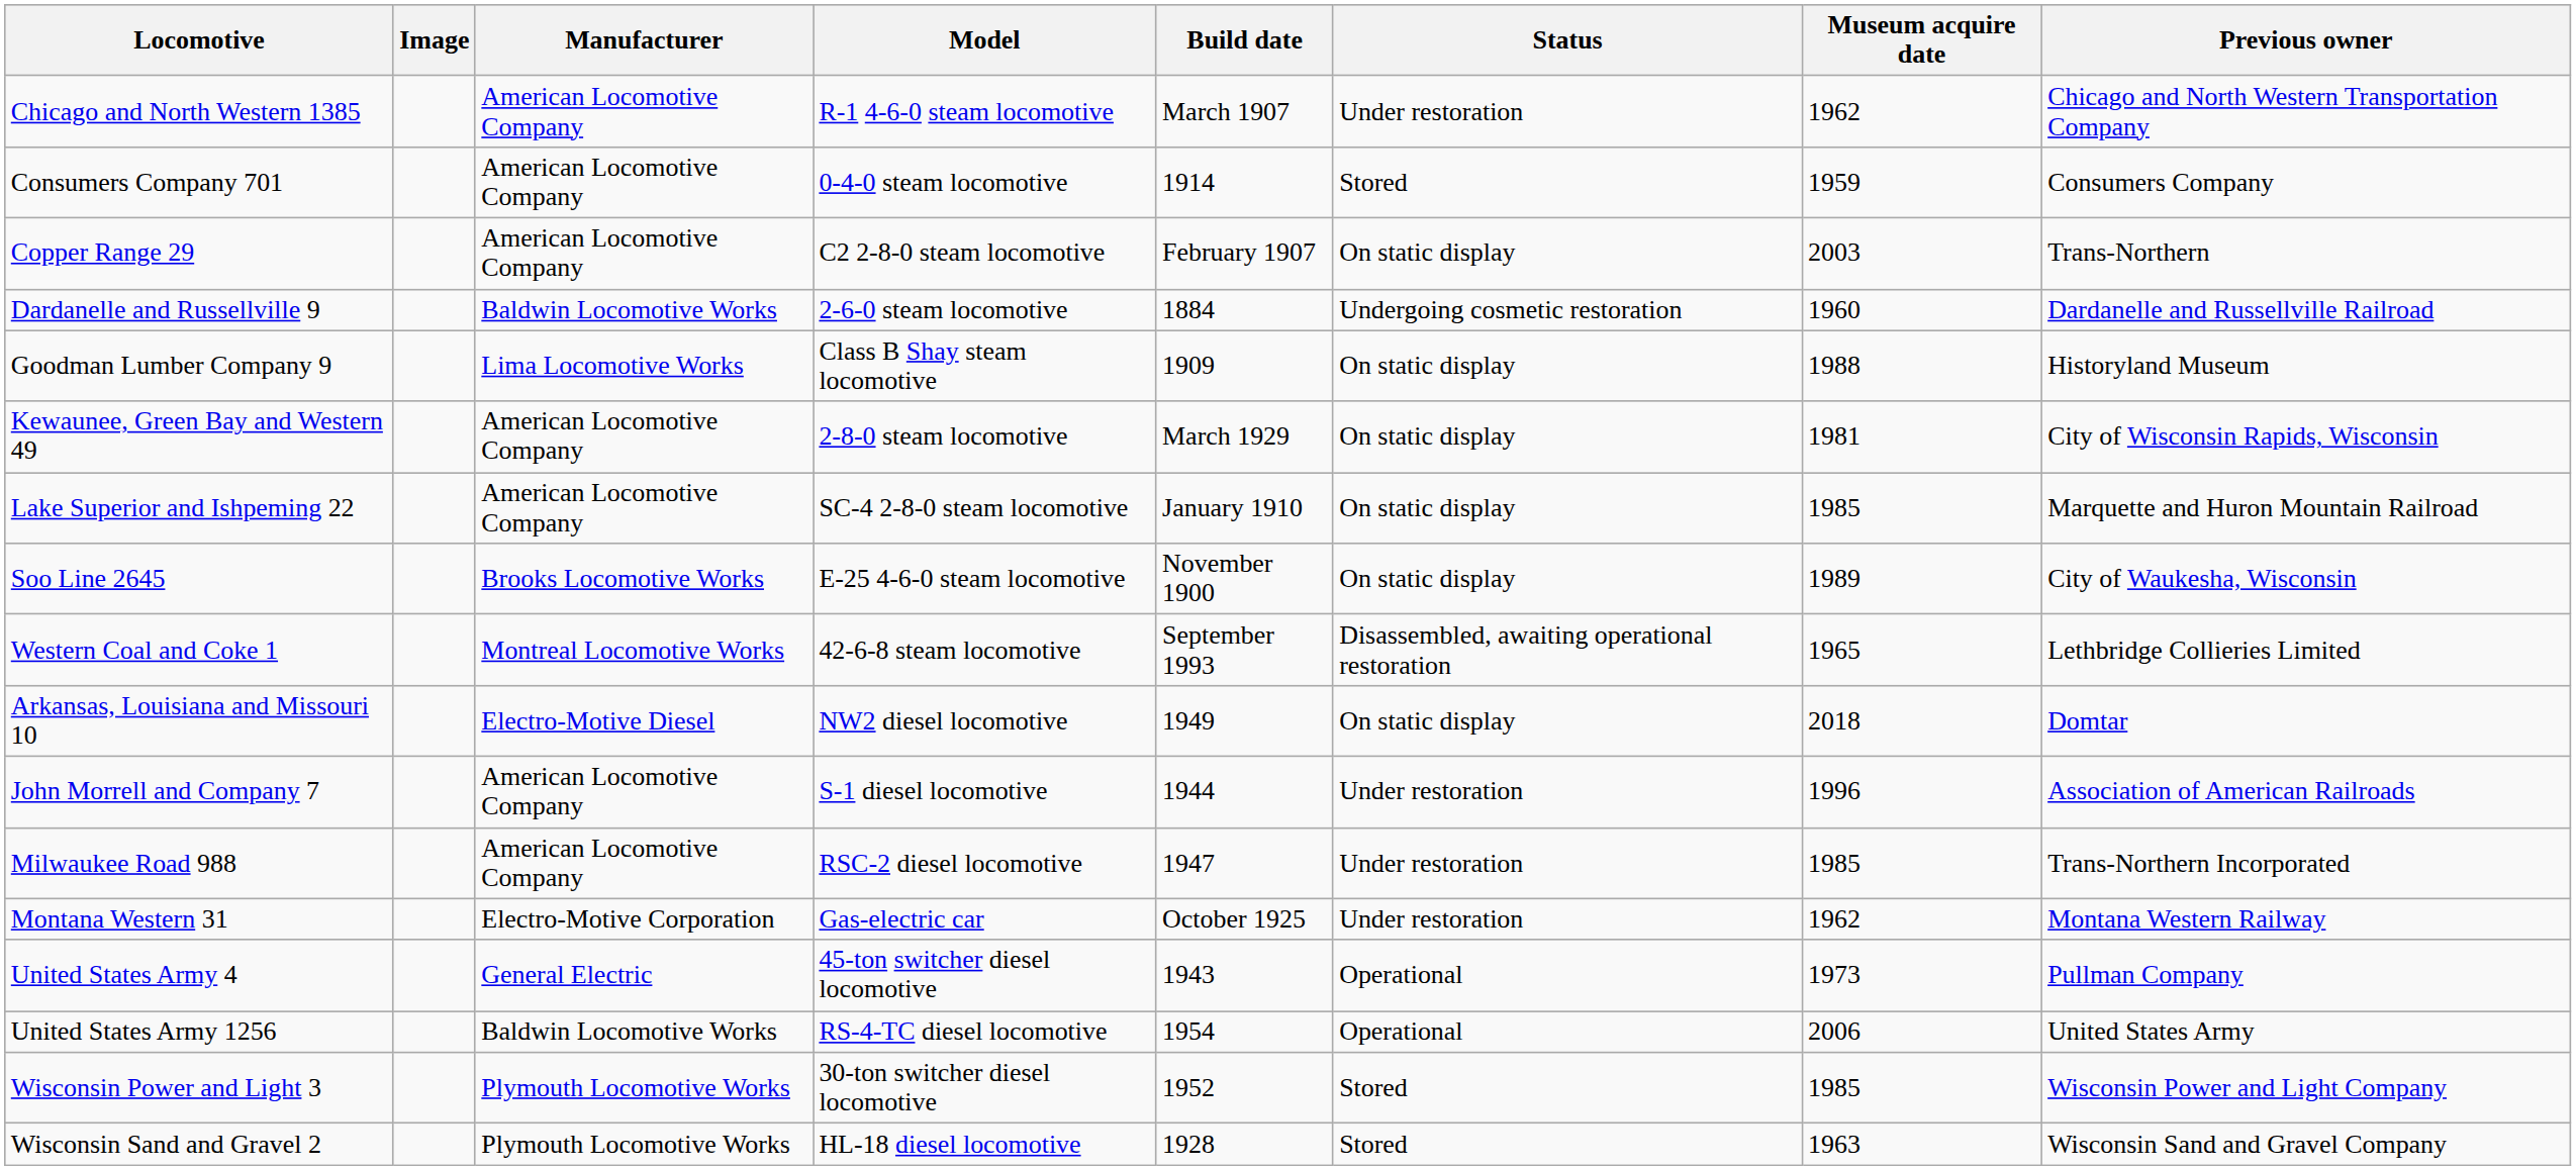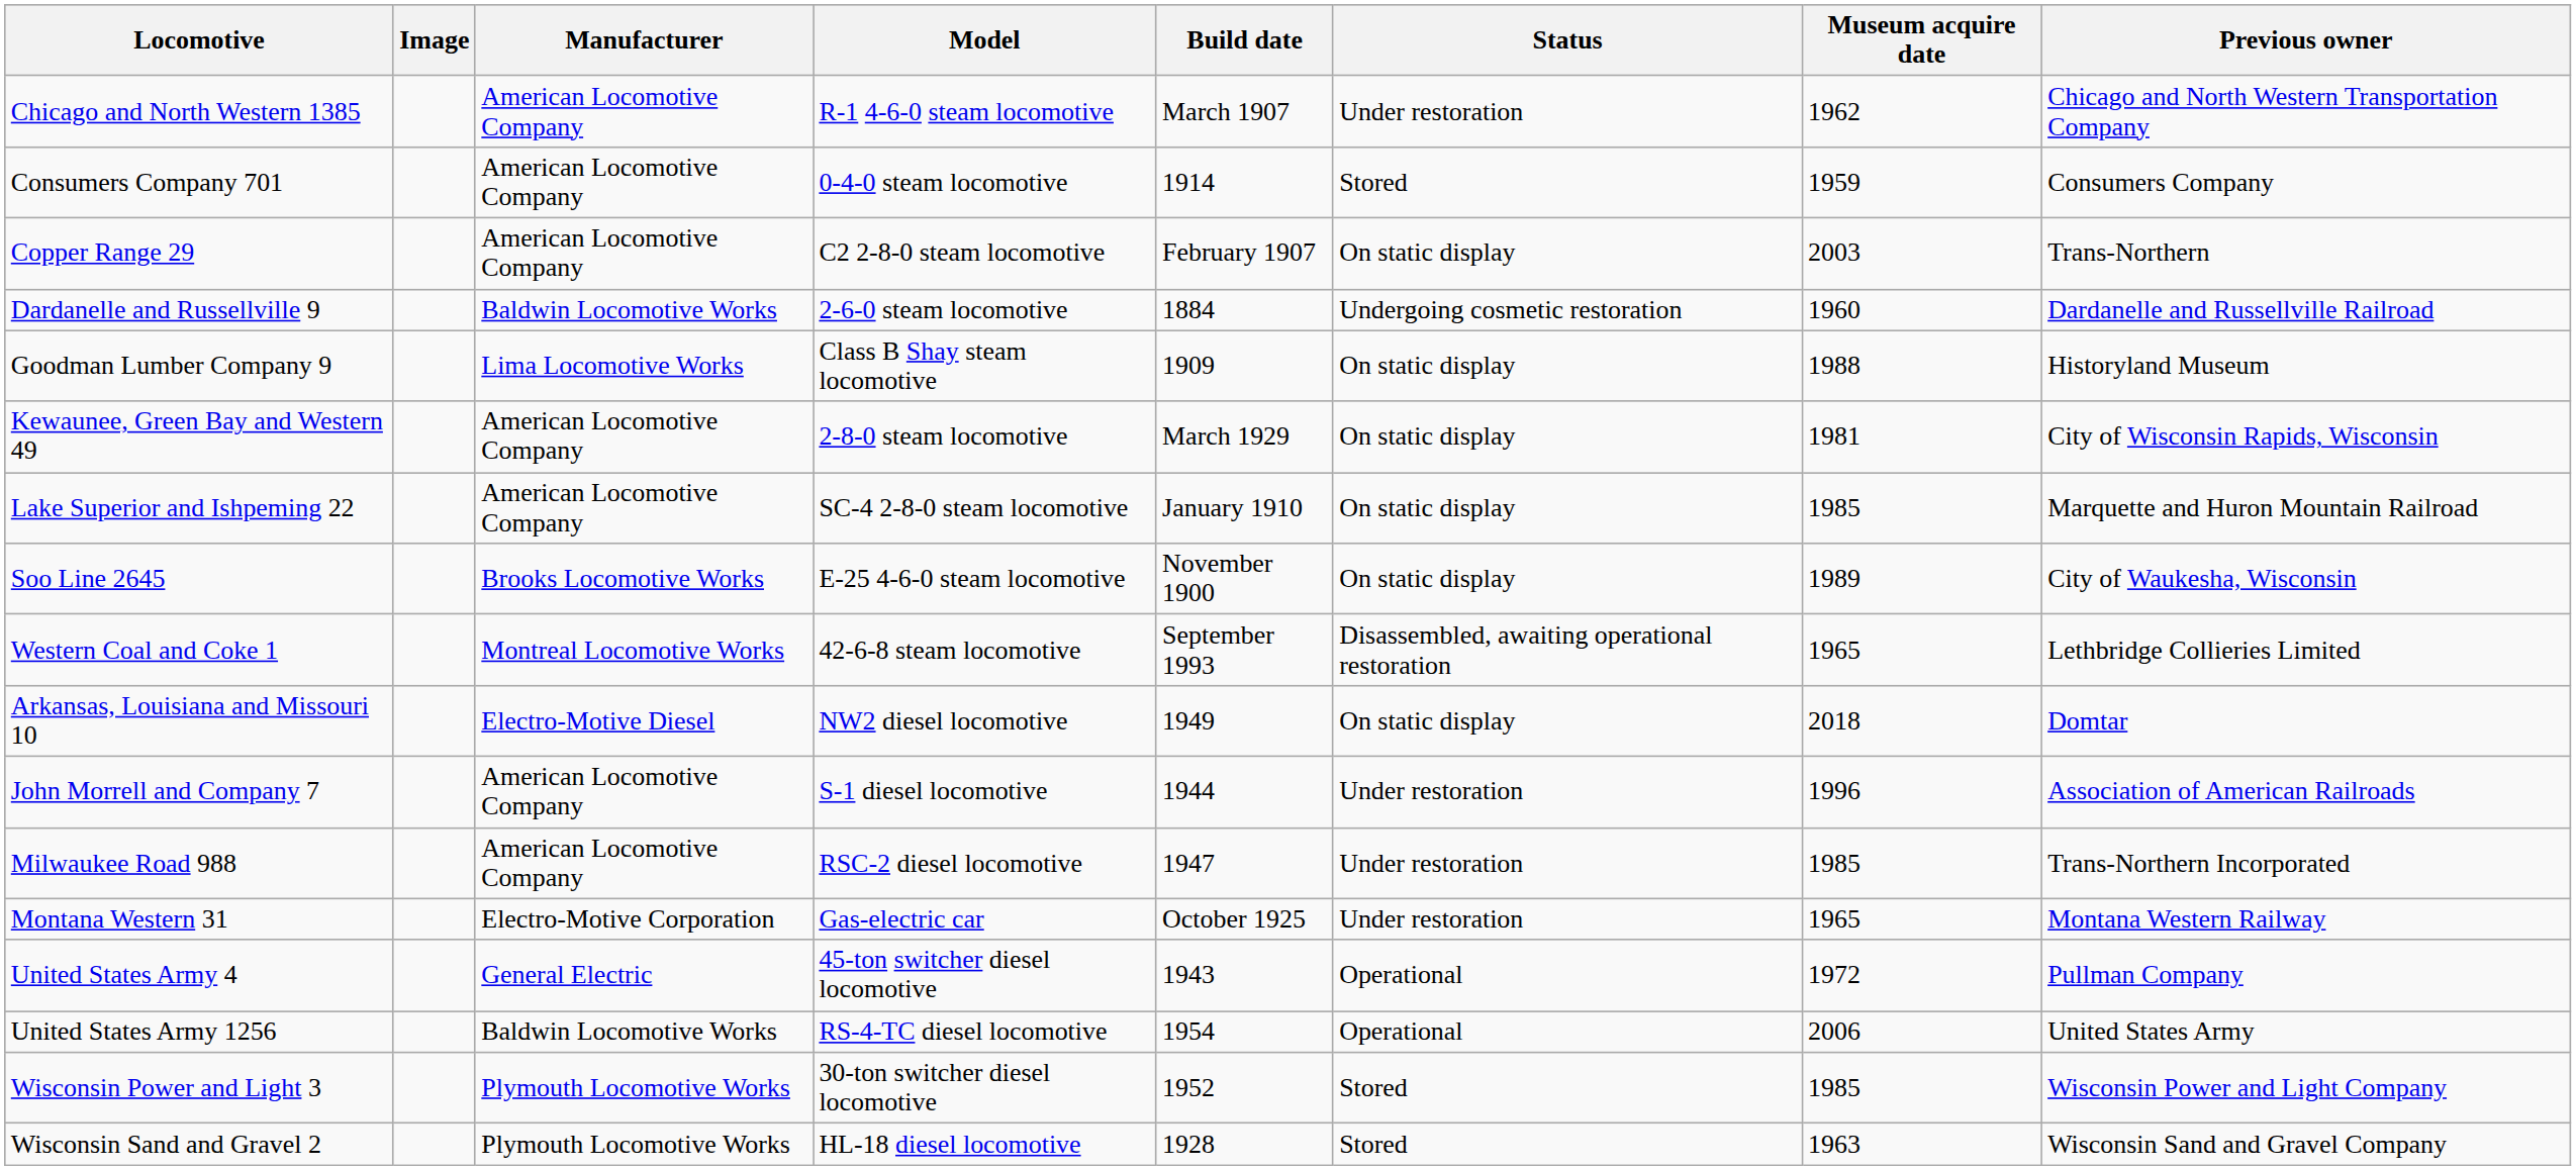Montana Western 31 | Museum acquire date: 1962 -> 1965
United States Army 4 | Museum acquire date: 1973 -> 1972
